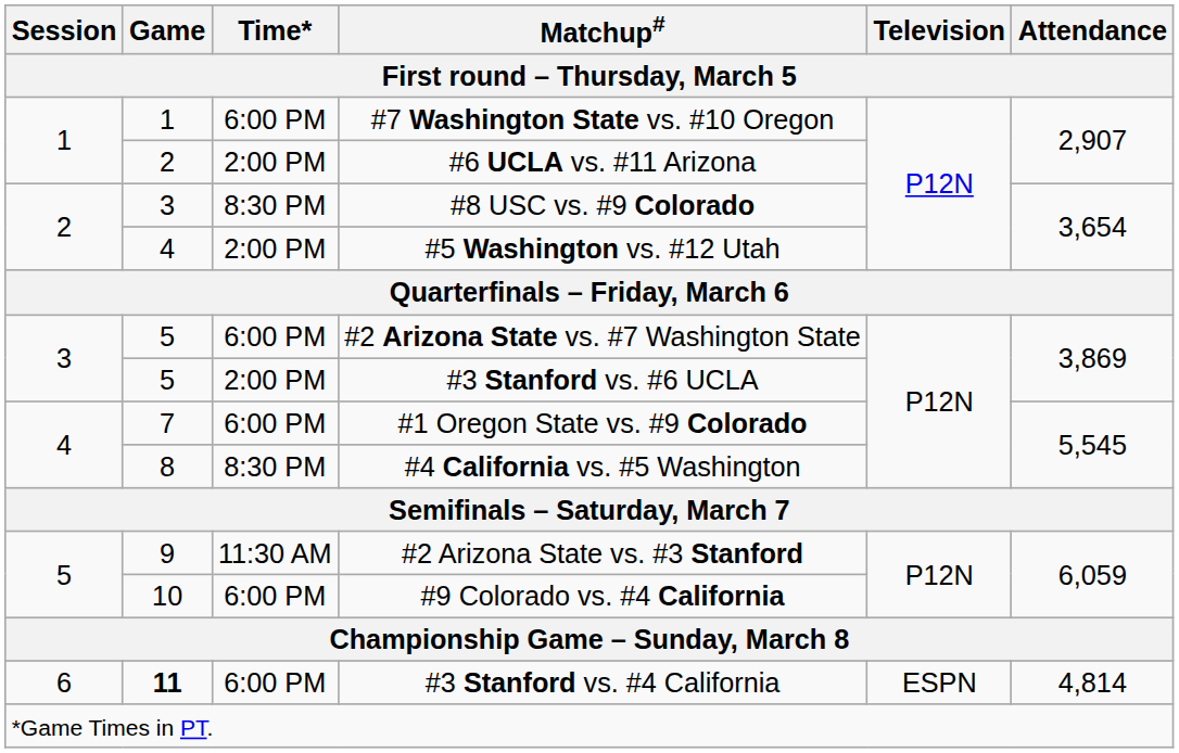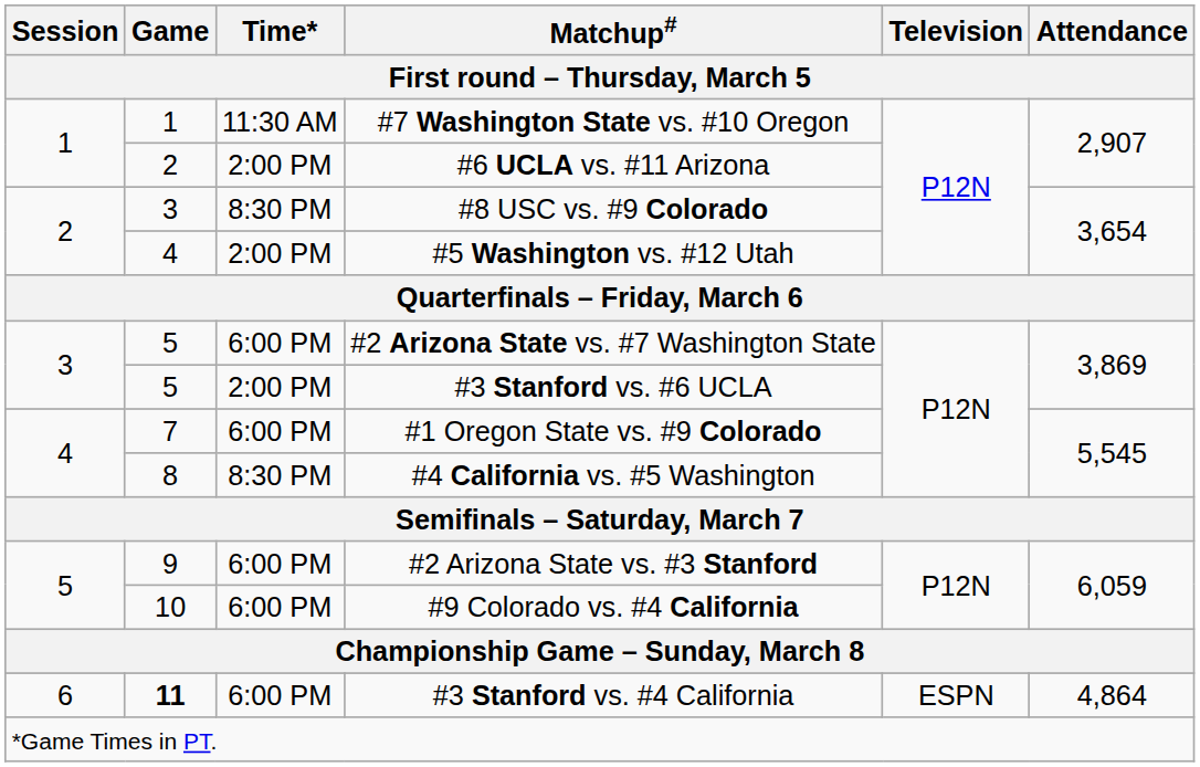#7 Washington State vs. #10 Oregon | Time*: 6:00 PM -> 11:30 AM
#2 Arizona State vs. #3 Stanford | Time*: 11:30 AM -> 6:00 PM
#3 Stanford vs. #4 California | Attendance: 4,814 -> 4,864
